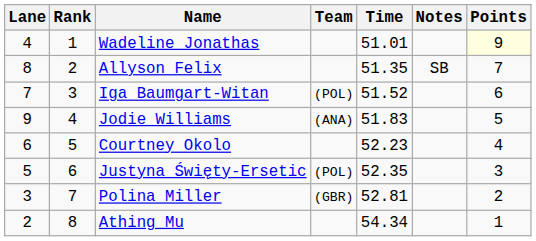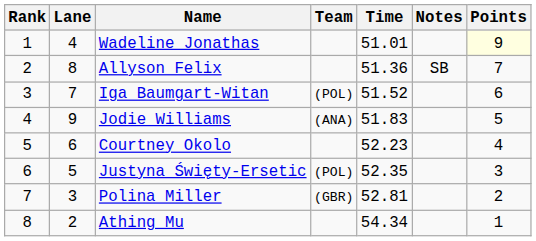columns swapped: Rank <-> Lane
Allyson Felix | Time: 51.35 -> 51.36
